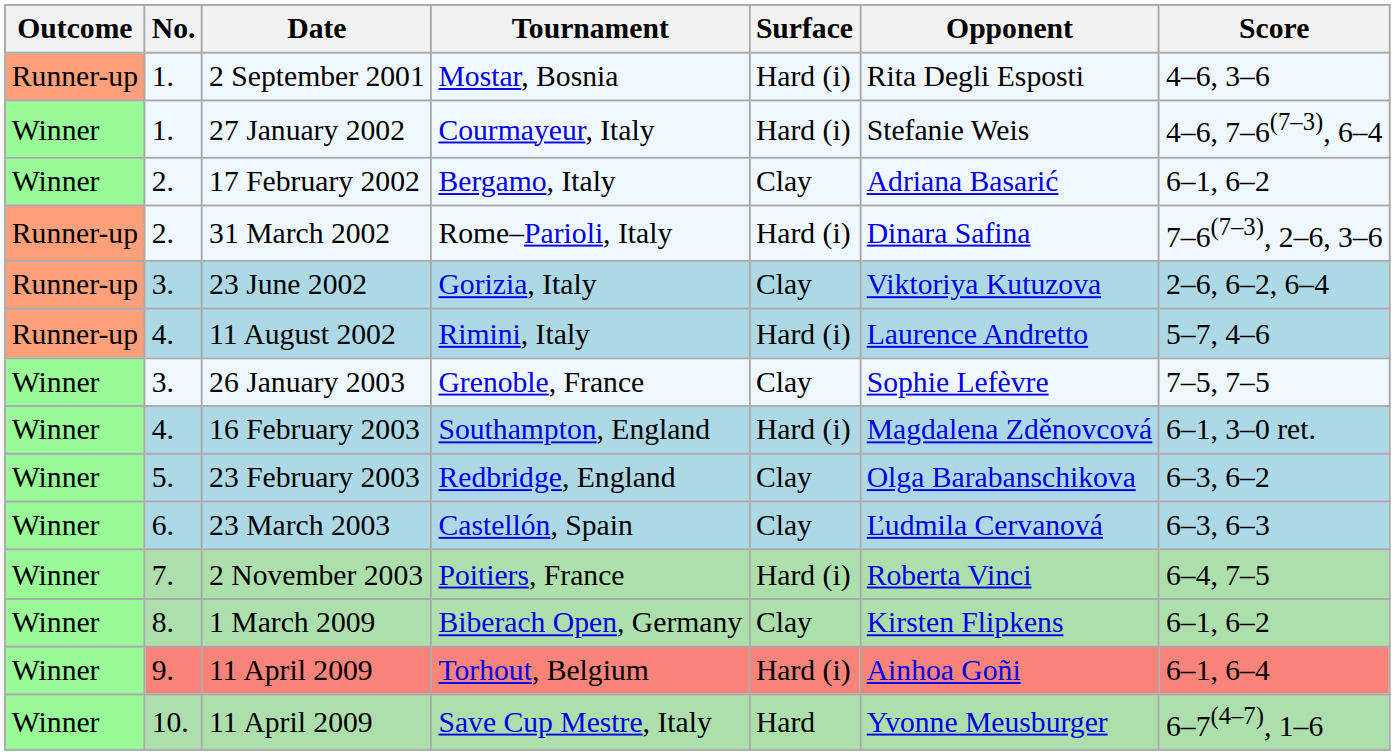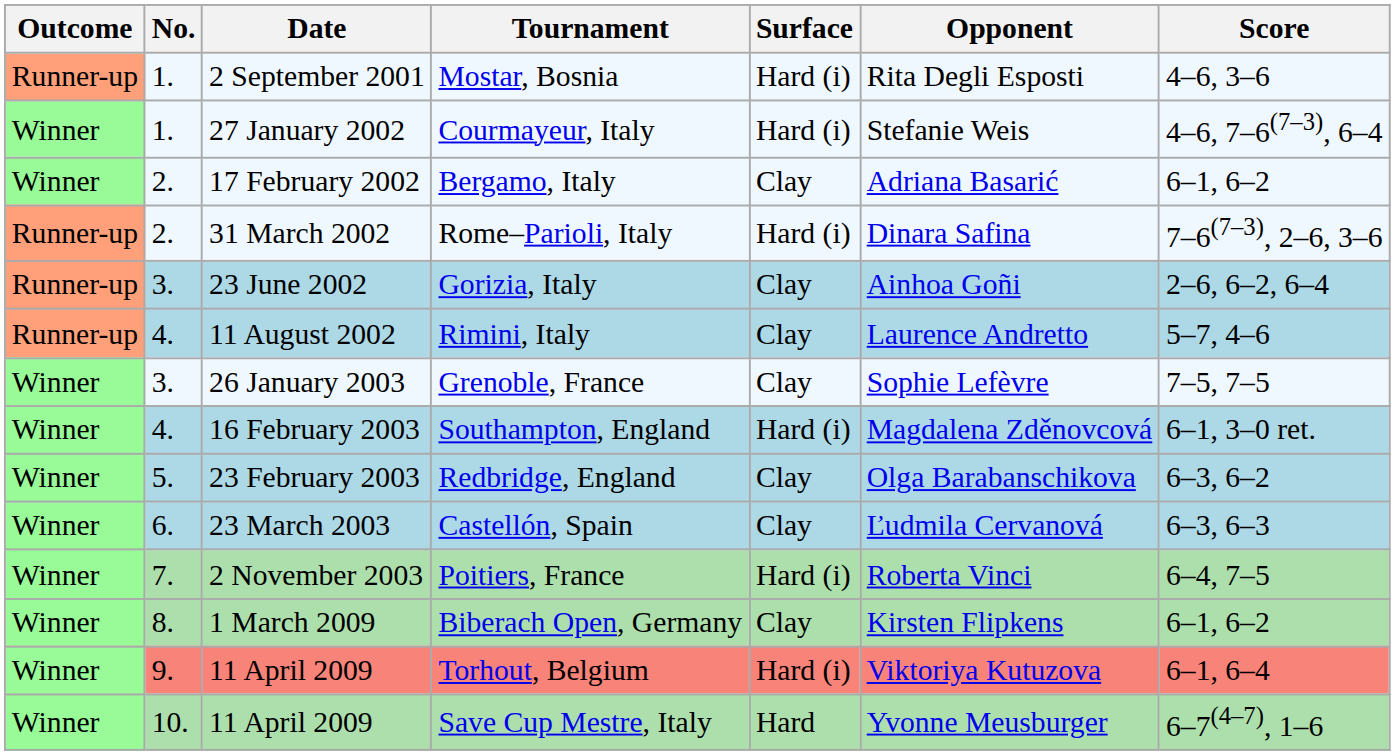Gorizia, Italy | Opponent: Viktoriya Kutuzova -> Ainhoa Goñi
Rimini, Italy | Surface: Hard (i) -> Clay
Torhout, Belgium | Opponent: Ainhoa Goñi -> Viktoriya Kutuzova
